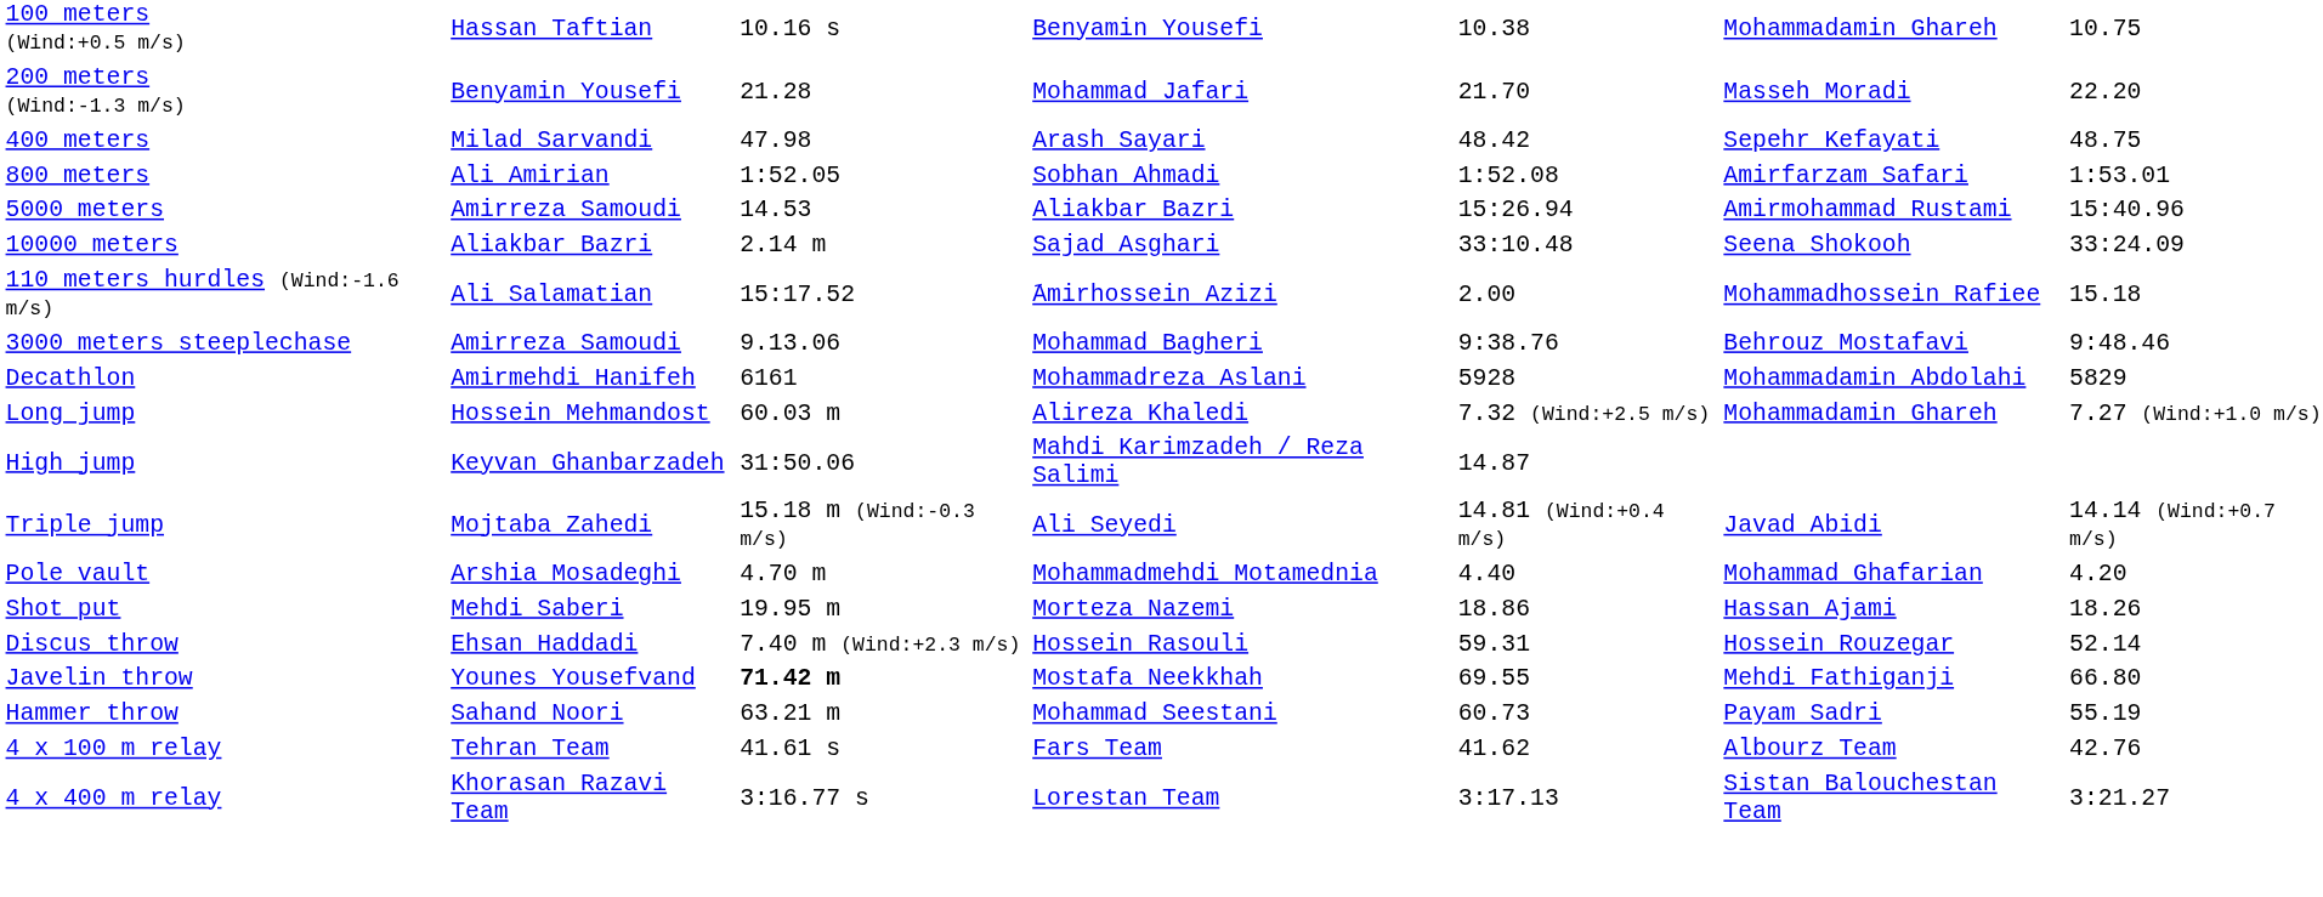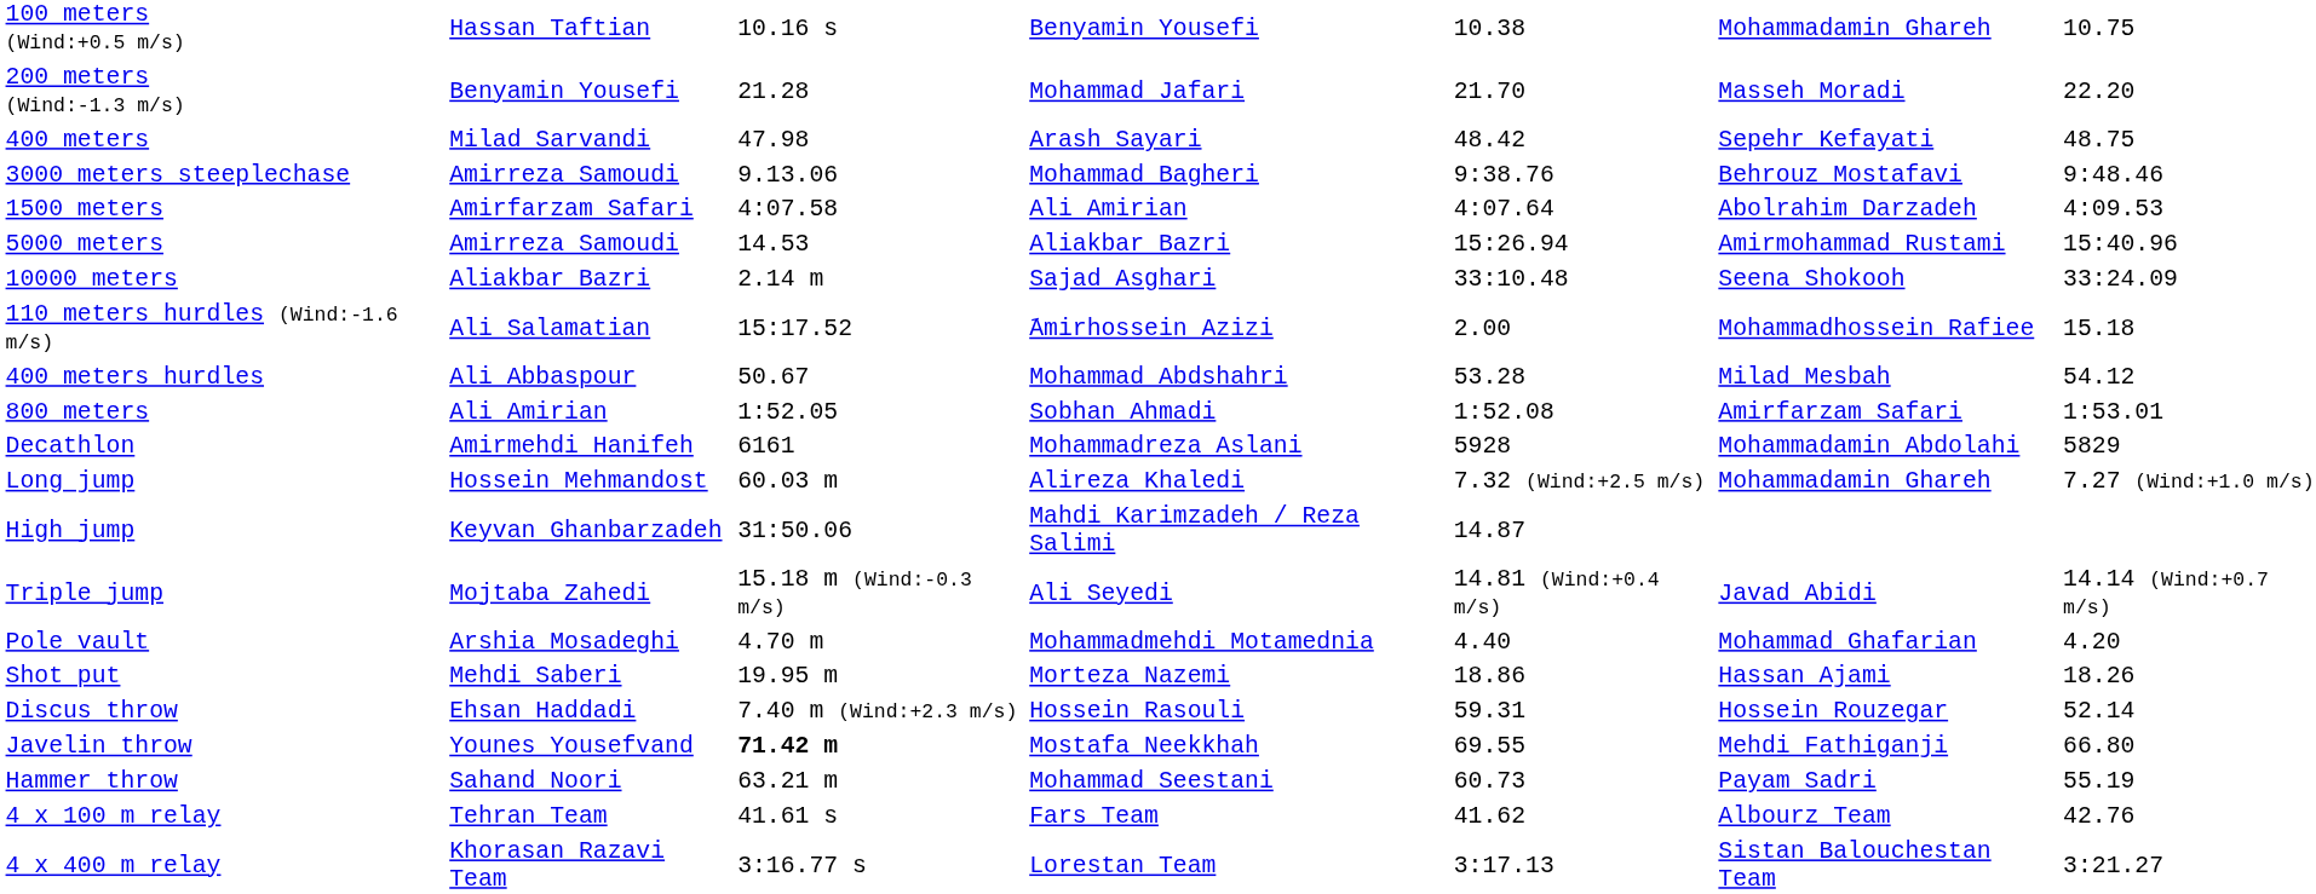rows swapped: 800 meters <-> 3000 meters steeplechase
+ row: 1500 meters | Amirfarzam Safari | 4:07.58 | Ali Amirian | 4:07.64 | Abolrahim Darzadeh | 4:09.53
+ row: 400 meters hurdles | Ali Abbaspour | 50.67 | Mohammad Abdshahri | 53.28 | Milad Mesbah | 54.12
